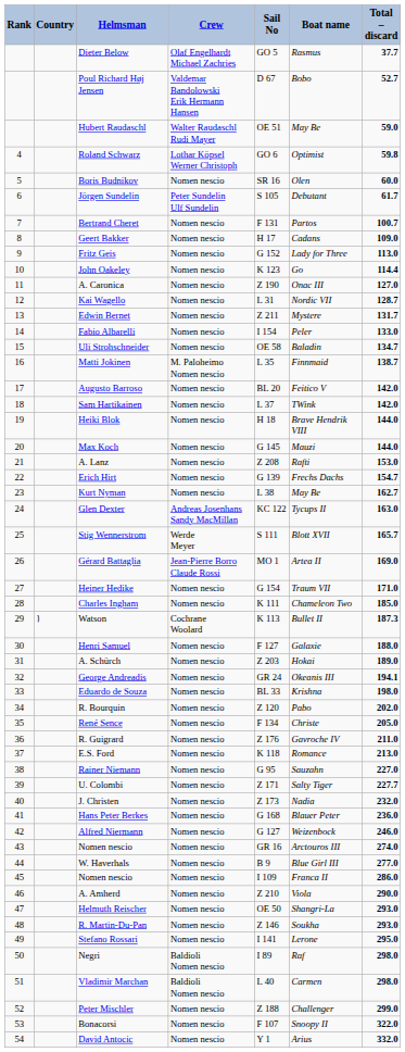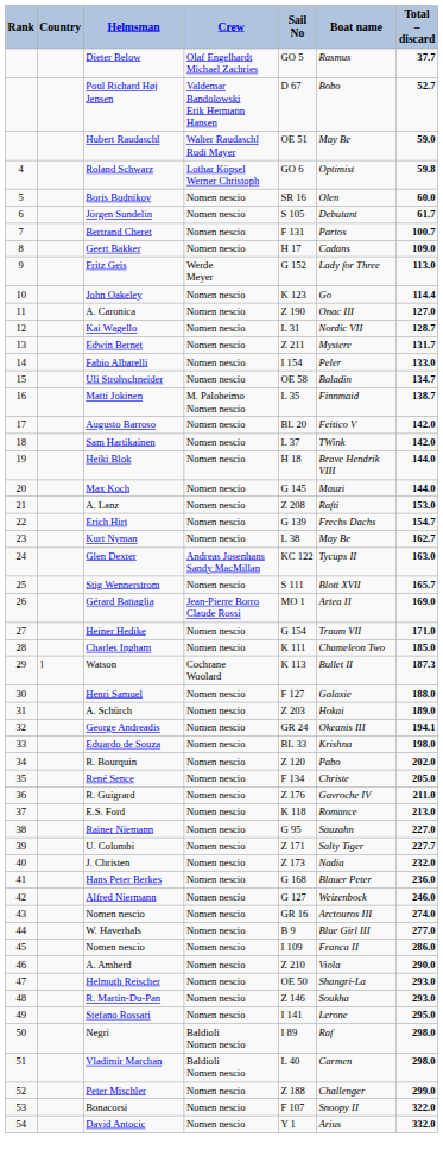Jörgen Sundelin | Crew: Peter Sundelin Ulf Sundelin -> Nomen nescio
Fritz Geis | Crew: Nomen nescio -> Werde Meyer
Stig Wennerstrom | Crew: Werde Meyer -> Nomen nescio
